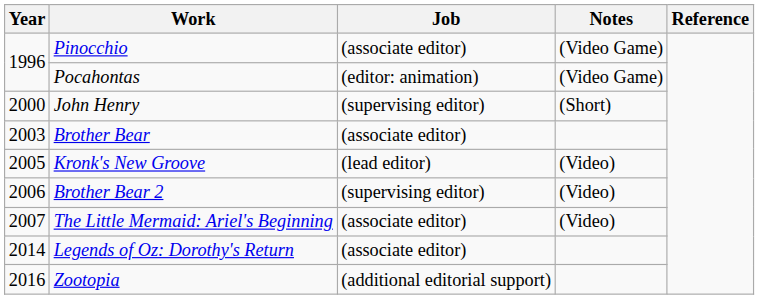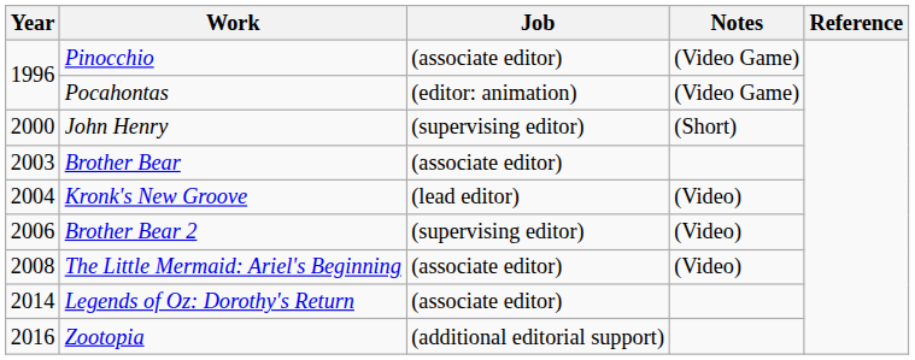Kronk's New Groove | Year: 2005 -> 2004
The Little Mermaid: Ariel's Beginning | Year: 2007 -> 2008
